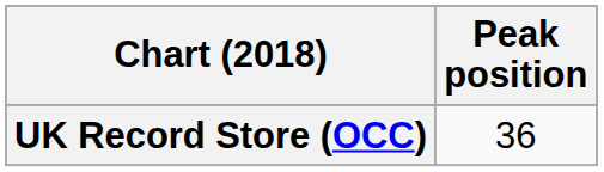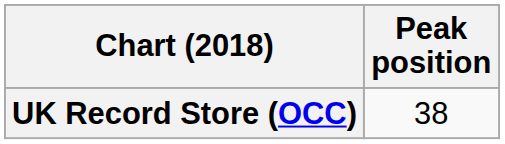UK Record Store (OCC) | Peak position: 36 -> 38
